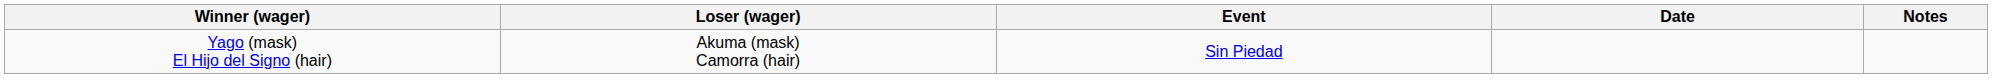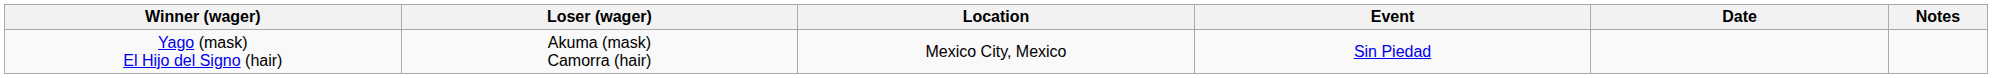+ column: Location | Mexico City, Mexico
